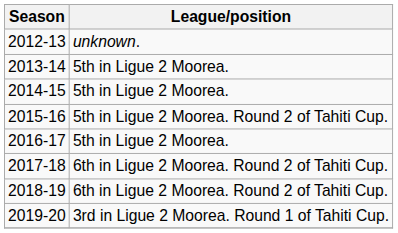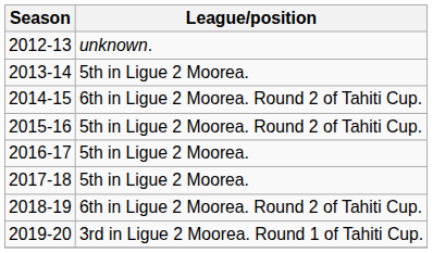2014-15 | League/position: 5th in Ligue 2 Moorea. -> 6th in Ligue 2 Moorea. Round 2 of Tahiti Cup.
2017-18 | League/position: 6th in Ligue 2 Moorea. Round 2 of Tahiti Cup. -> 5th in Ligue 2 Moorea.
